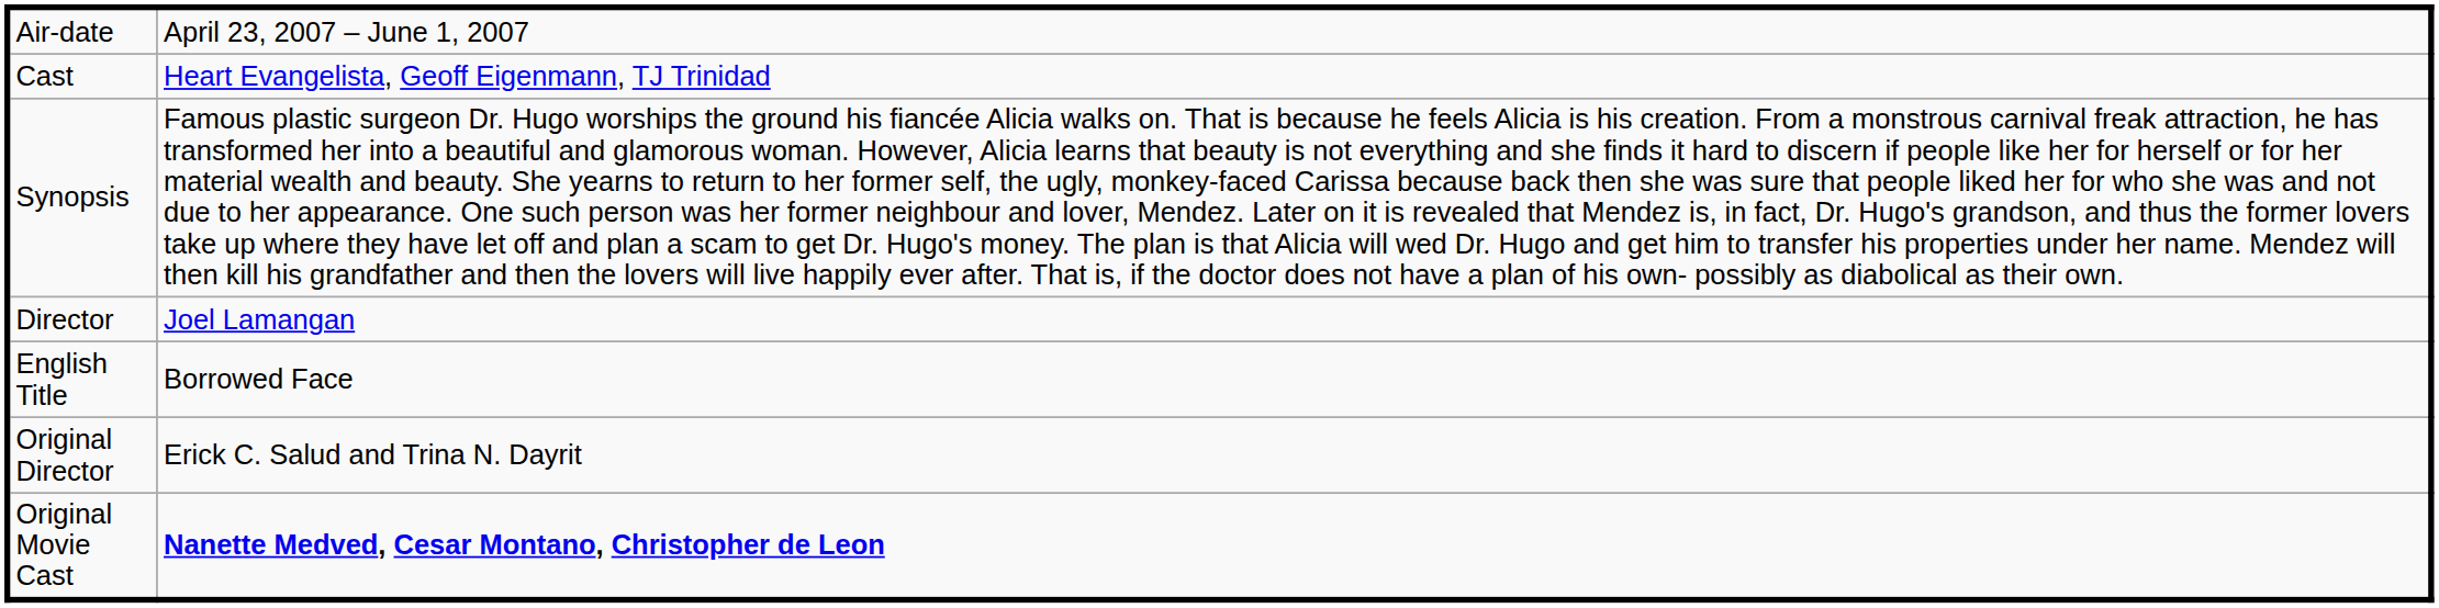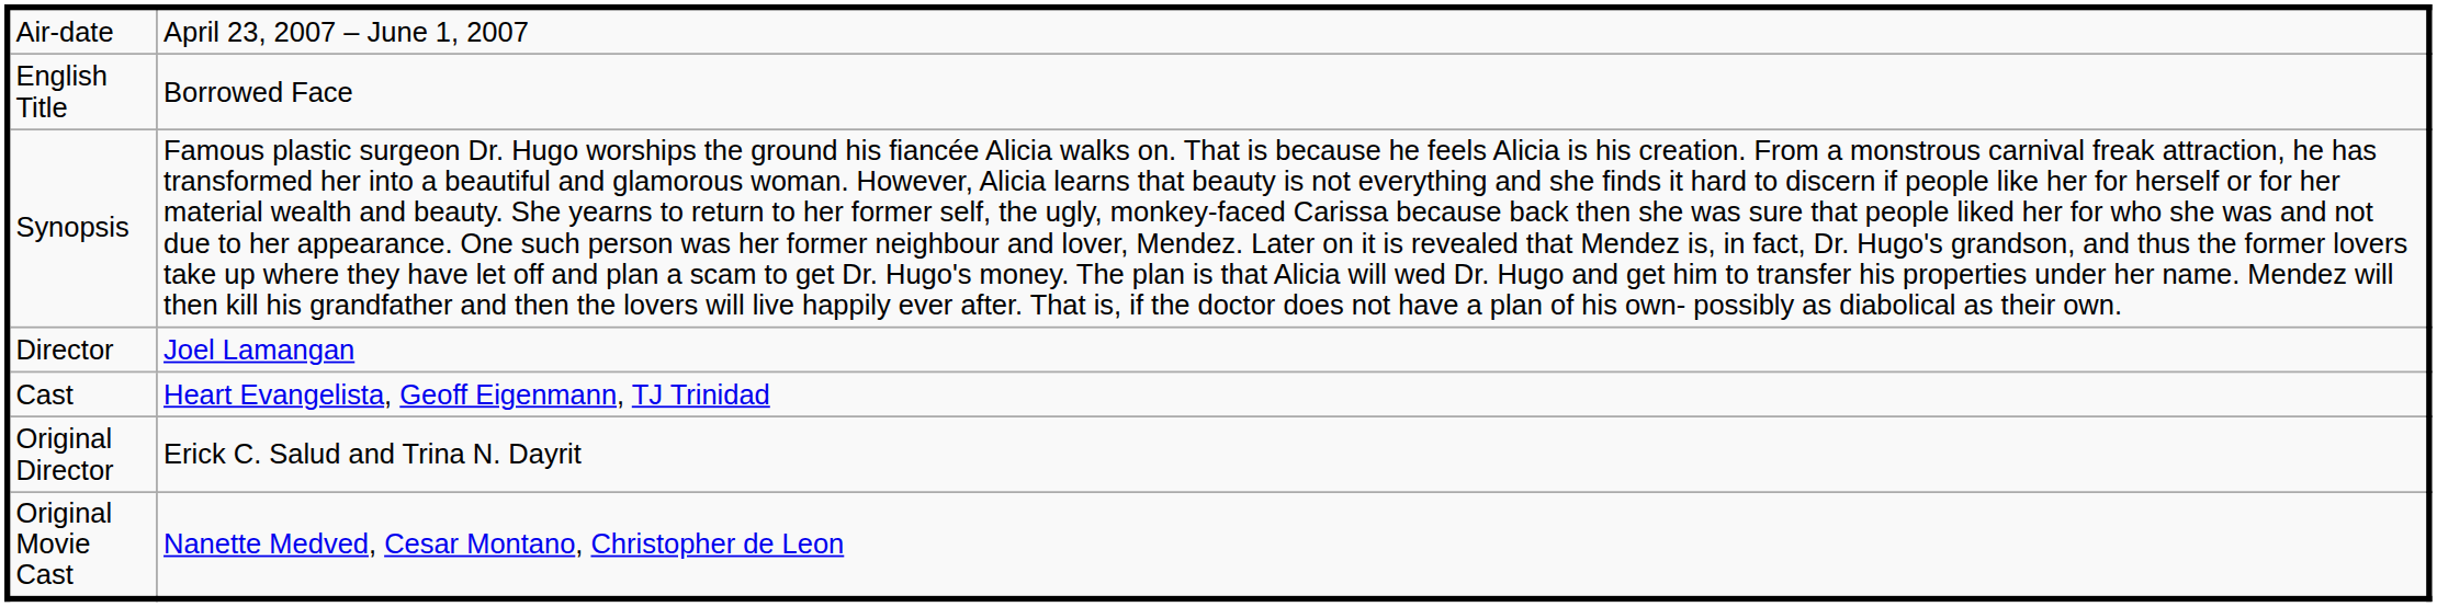rows swapped: English Title <-> Cast
Original Movie Cast | column 2: bold -> normal
